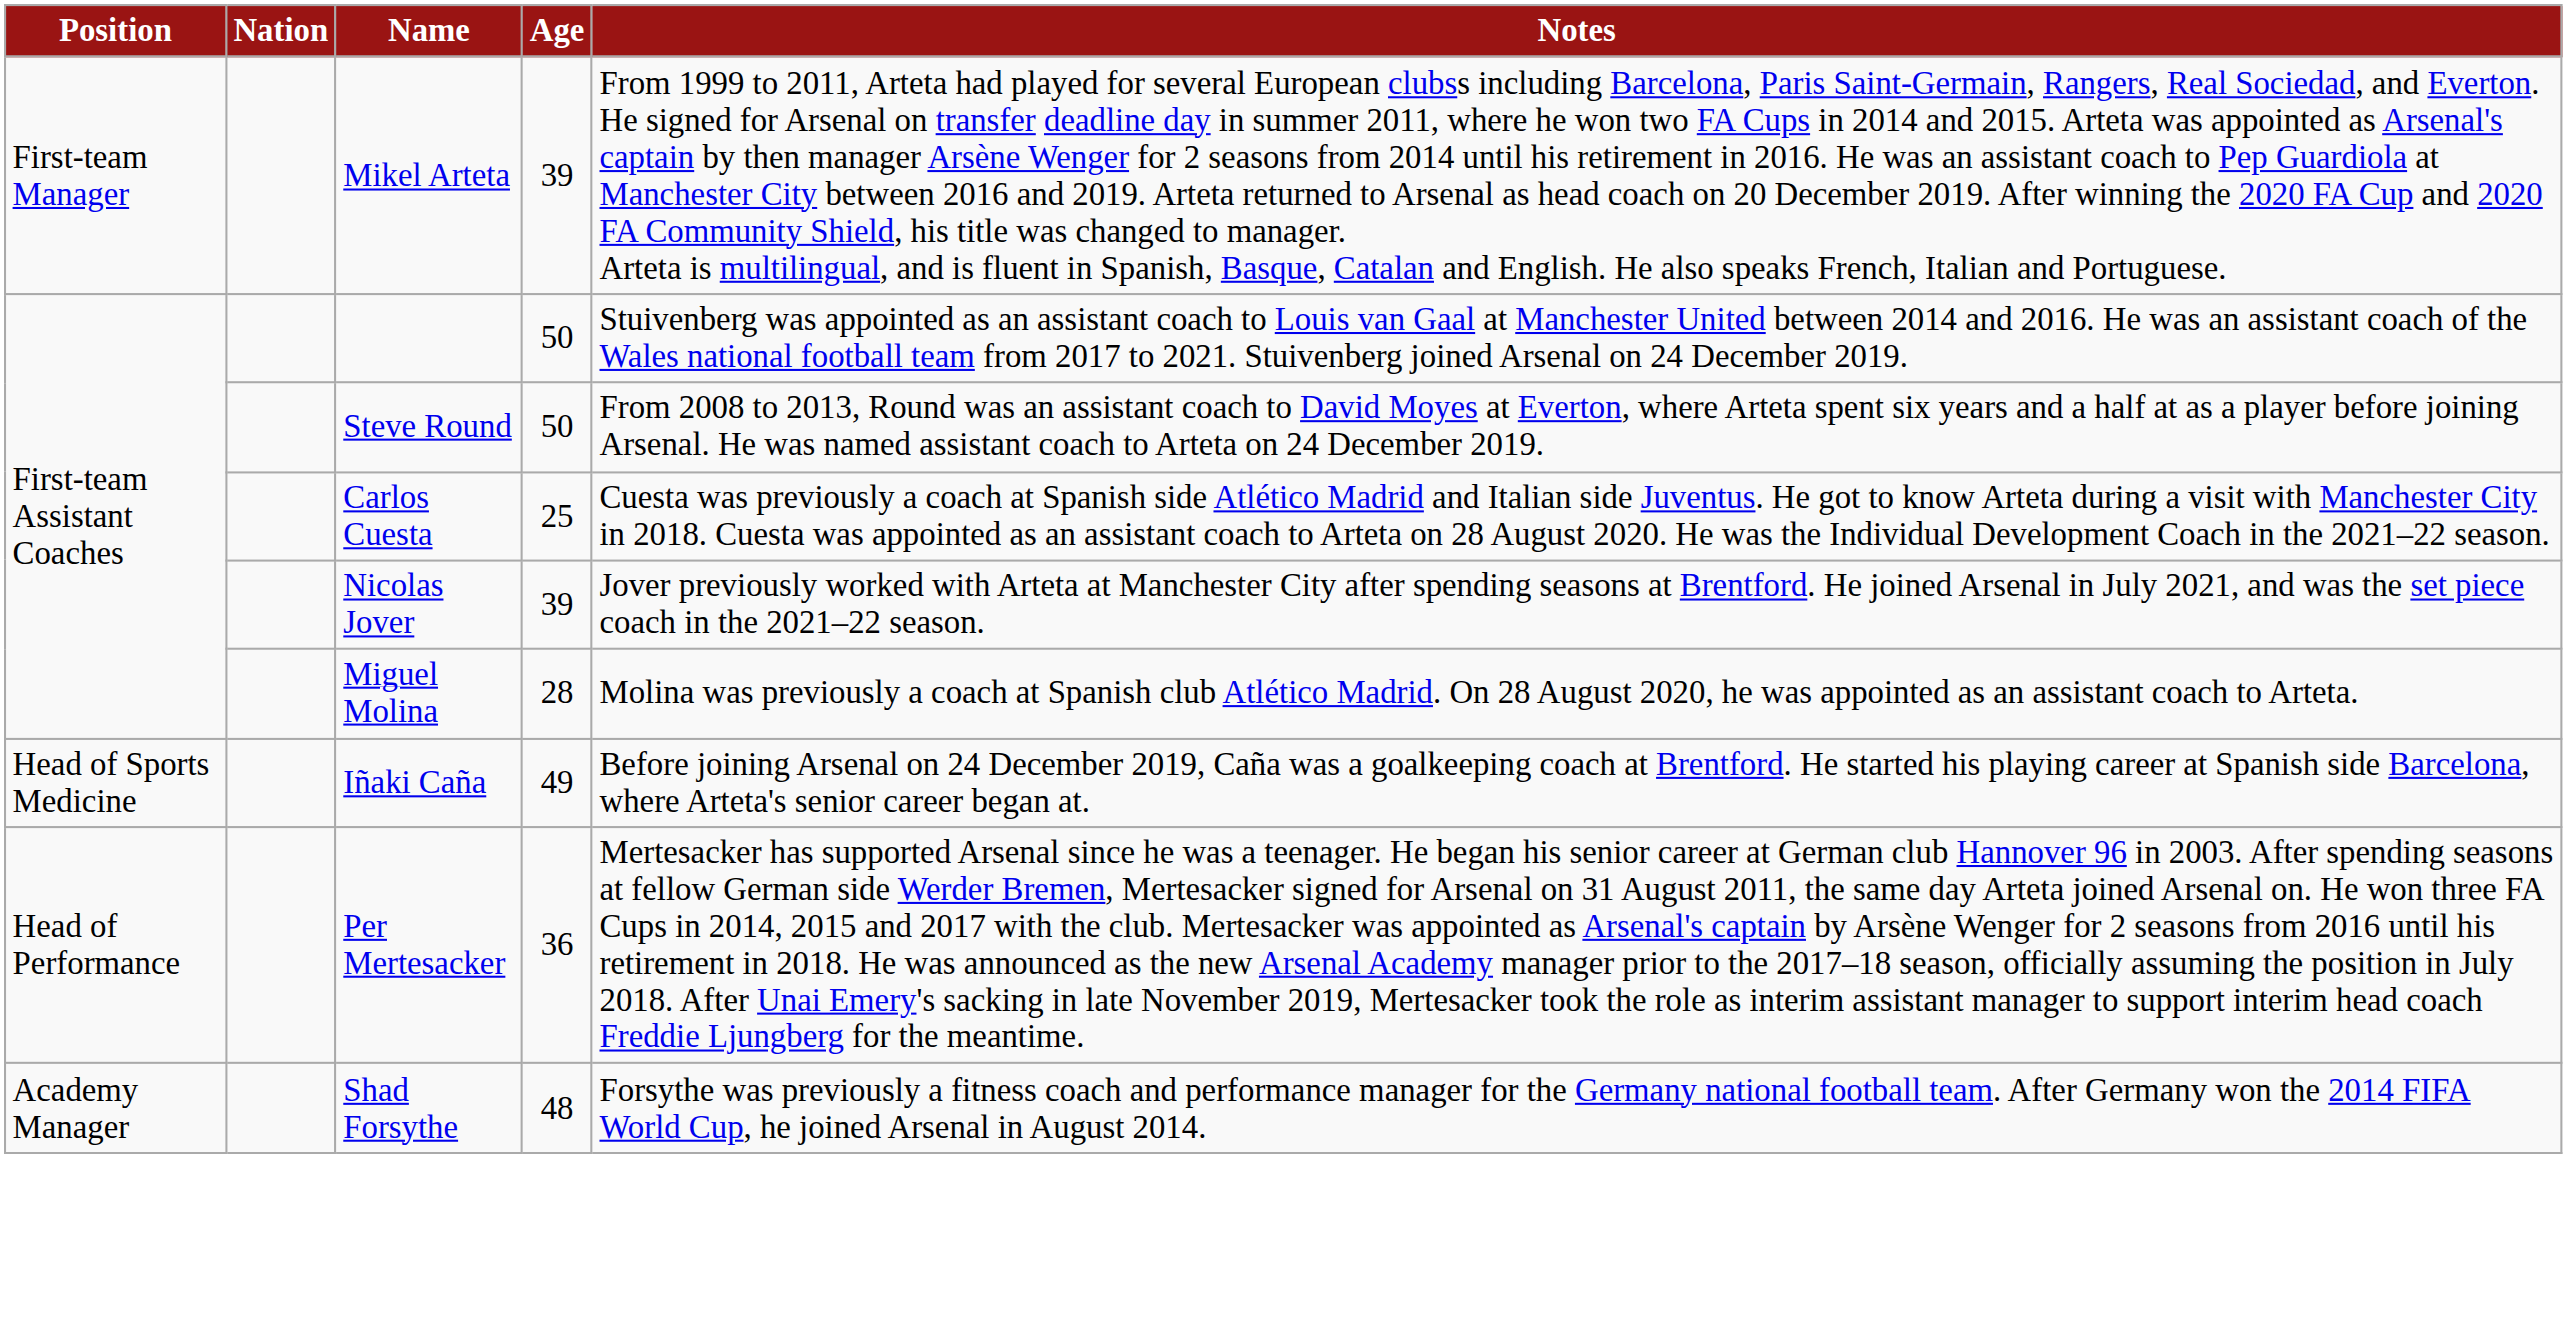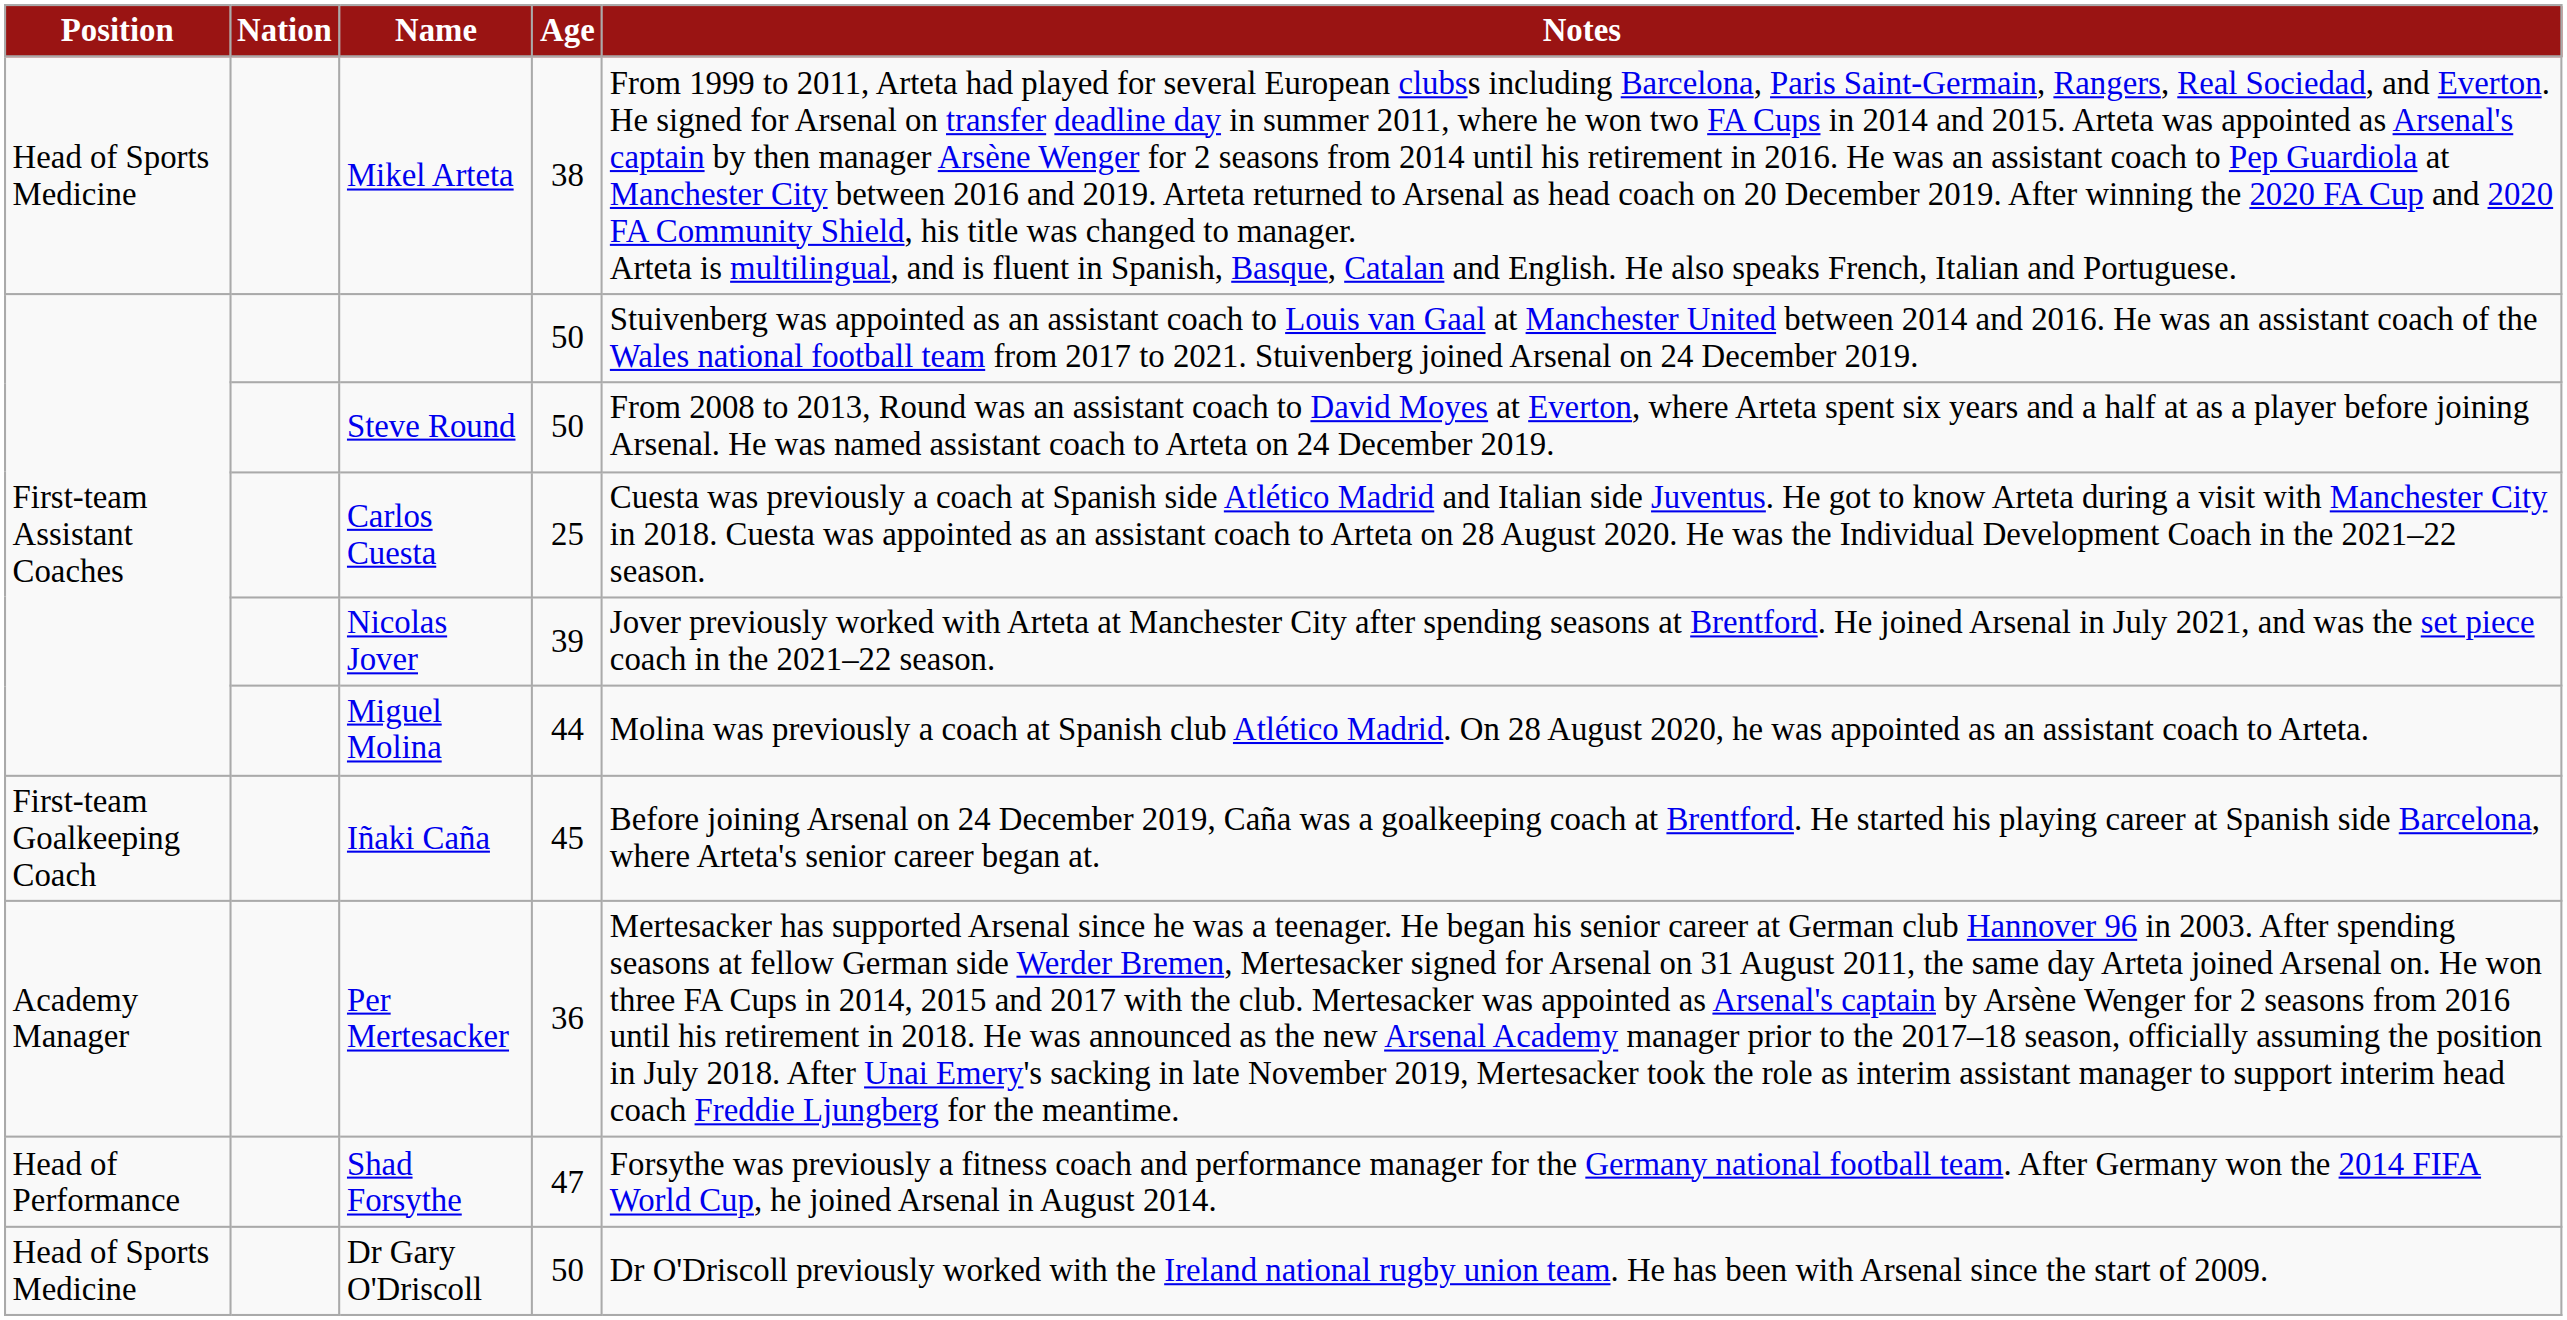Mikel Arteta | Position: First-team Manager -> Head of Sports Medicine
Mikel Arteta | Age: 39 -> 38
Miguel Molina | Age: 28 -> 44
Iñaki Caña | Position: Head of Sports Medicine -> First-team Goalkeeping Coach
Iñaki Caña | Age: 49 -> 45
Per Mertesacker | Position: Head of Performance -> Academy Manager
Shad Forsythe | Position: Academy Manager -> Head of Performance
Shad Forsythe | Age: 48 -> 47
+ row: Head of Sports Medicine | Dr Gary O'Driscoll | 50 | Dr O'Driscoll previously worked with the Ireland national rugby union team. He has been with Arsenal since the start of 2009.
